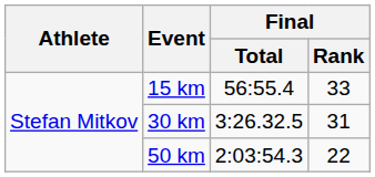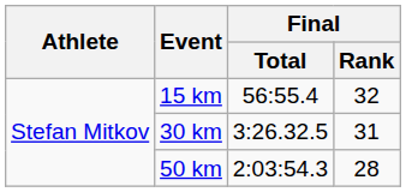15 km | Final / Rank: 33 -> 32
50 km | Final / Rank: 22 -> 28
